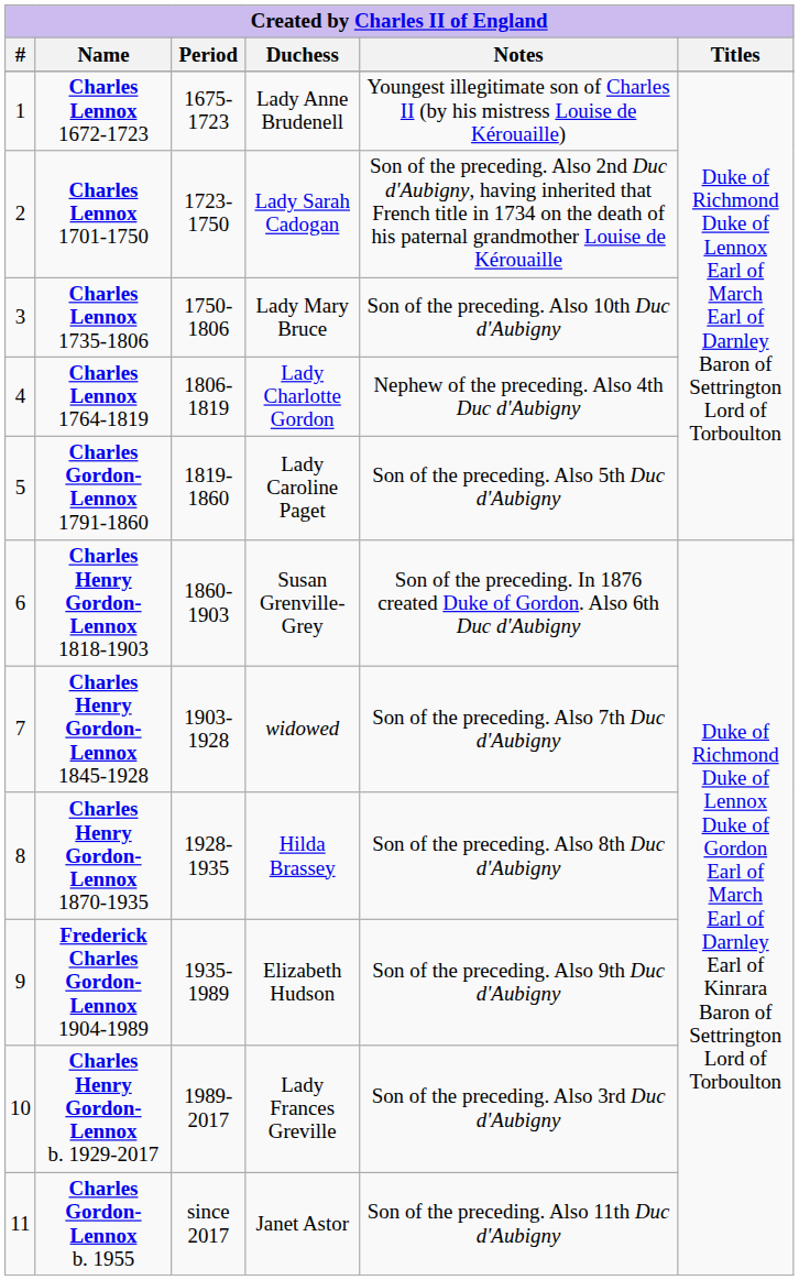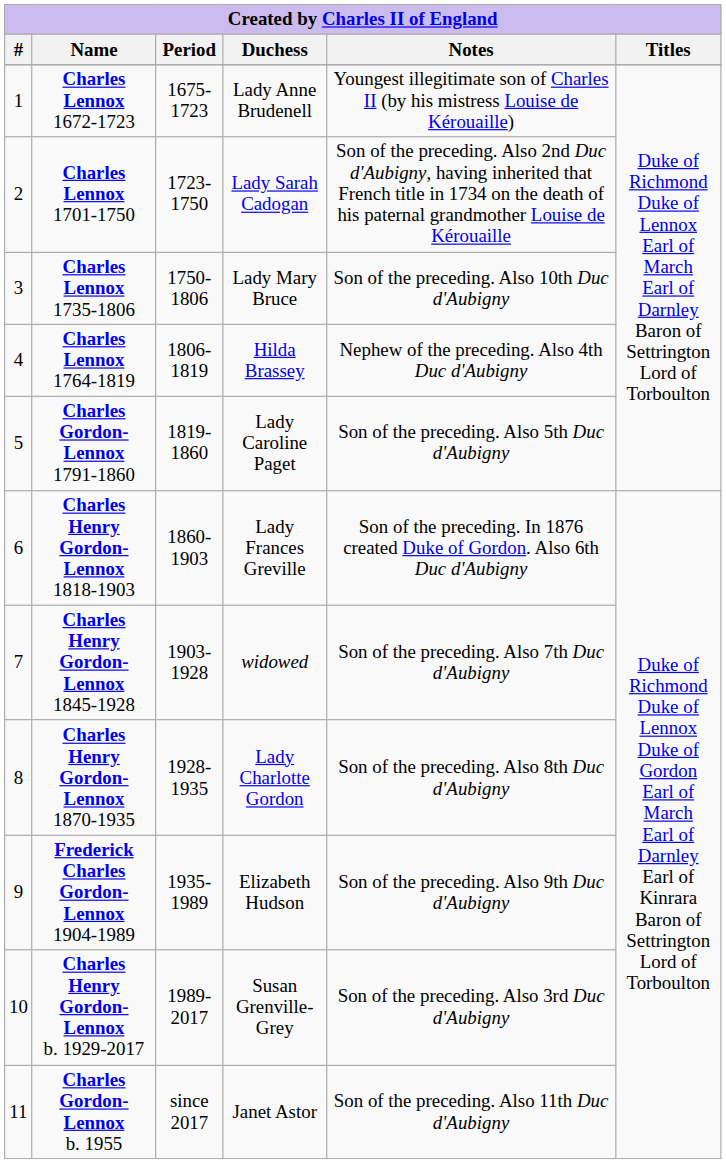Charles Lennox 1764-1819 | Duchess: Lady Charlotte Gordon -> Hilda Brassey
Charles Henry Gordon-Lennox 1818-1903 | Duchess: Susan Grenville-Grey -> Lady Frances Greville
Charles Henry Gordon-Lennox 1870-1935 | Duchess: Hilda Brassey -> Lady Charlotte Gordon
Charles Henry Gordon-Lennox b. 1929-2017 | Duchess: Lady Frances Greville -> Susan Grenville-Grey
